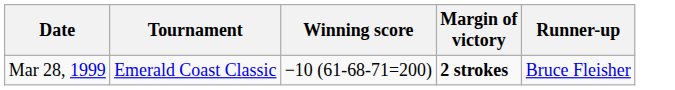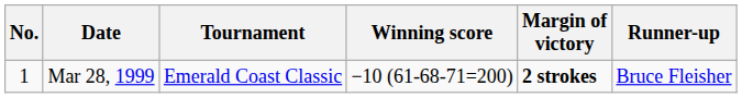+ column: No. | 1
